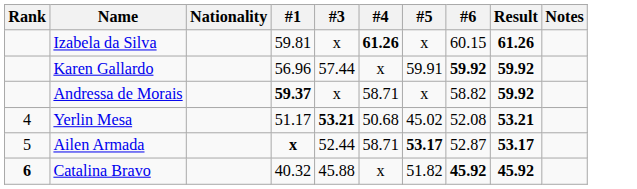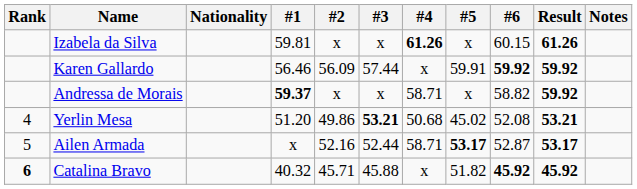+ column: #2 | x | 56.09 | x | 49.86 | 52.16 | 45.71
Karen Gallardo | #1: 56.96 -> 56.46
Yerlin Mesa | #1: 51.17 -> 51.20
Ailen Armada | #1: bold -> normal
